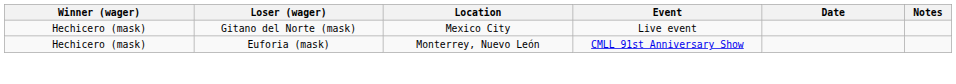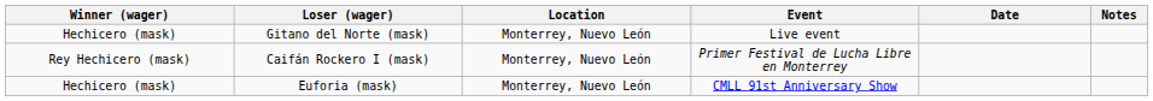Gitano del Norte (mask) | Location: Mexico City -> Monterrey, Nuevo León
+ row: Rey Hechicero (mask) | Caifán Rockero I (mask) | Monterrey, Nuevo León | Primer Festival de Lucha Libre en Monterrey
